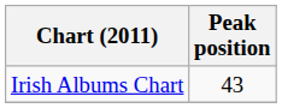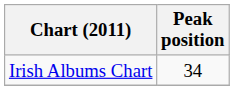Irish Albums Chart | Peak position: 43 -> 34
